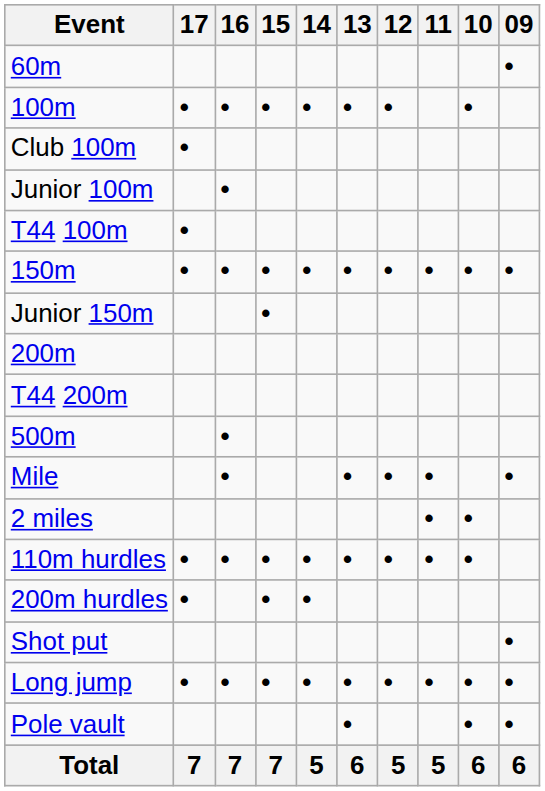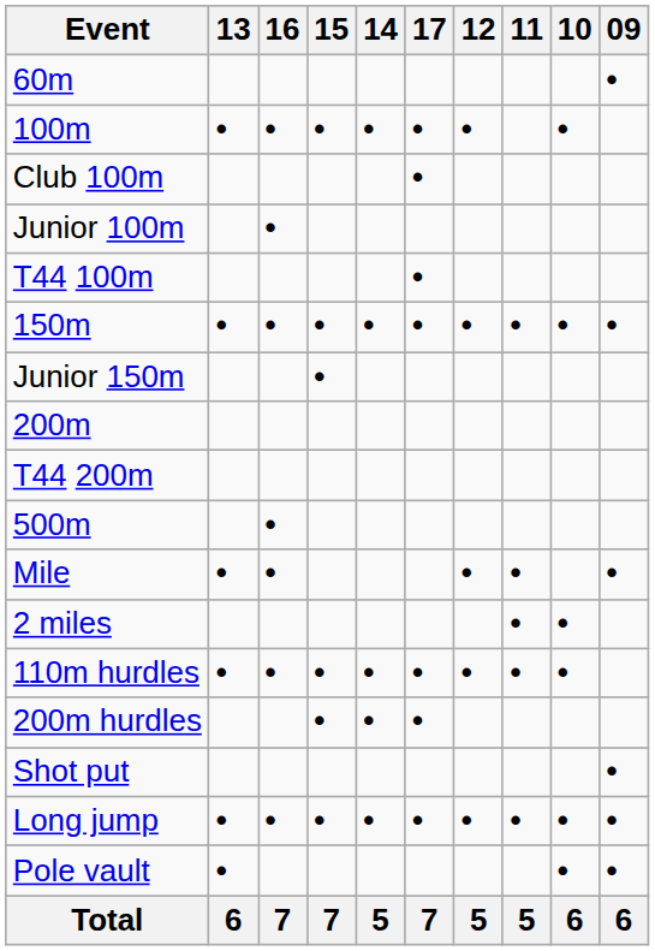columns swapped: 17 <-> 13
